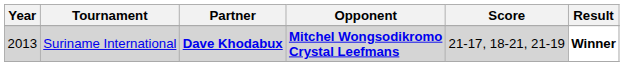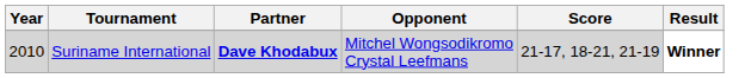Suriname International | Year: 2013 -> 2010
Suriname International | Opponent: bold -> normal
